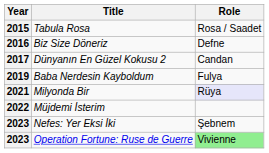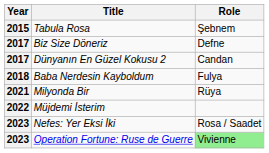Tabula Rosa | Role: Rosa / Saadet -> Şebnem
Biz Size Döneriz | Year: 2016 -> 2017
Baba Nerdesin Kayboldum | Year: 2019 -> 2018
Milyonda Bir | Role: lavender background -> no background
Nefes: Yer Eksi İki | Role: Şebnem -> Rosa / Saadet
